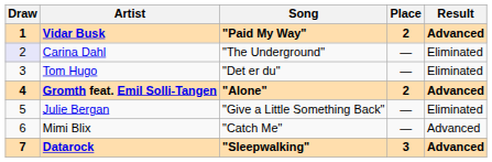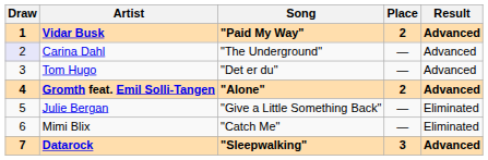Carina Dahl | Result: Eliminated -> Advanced
Tom Hugo | Result: Eliminated -> Advanced
Mimi Blix | Result: Advanced -> Eliminated
